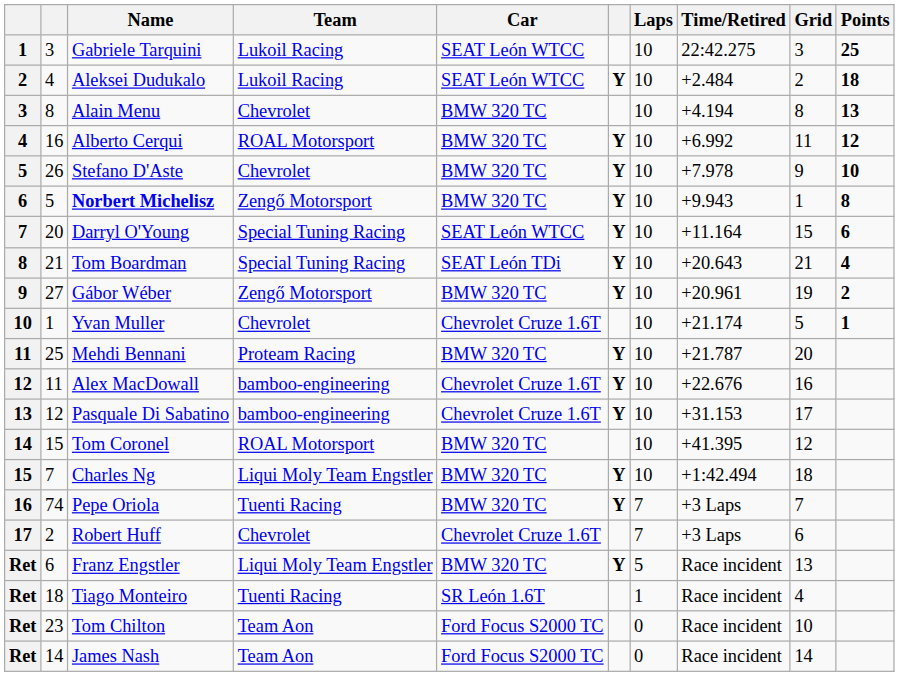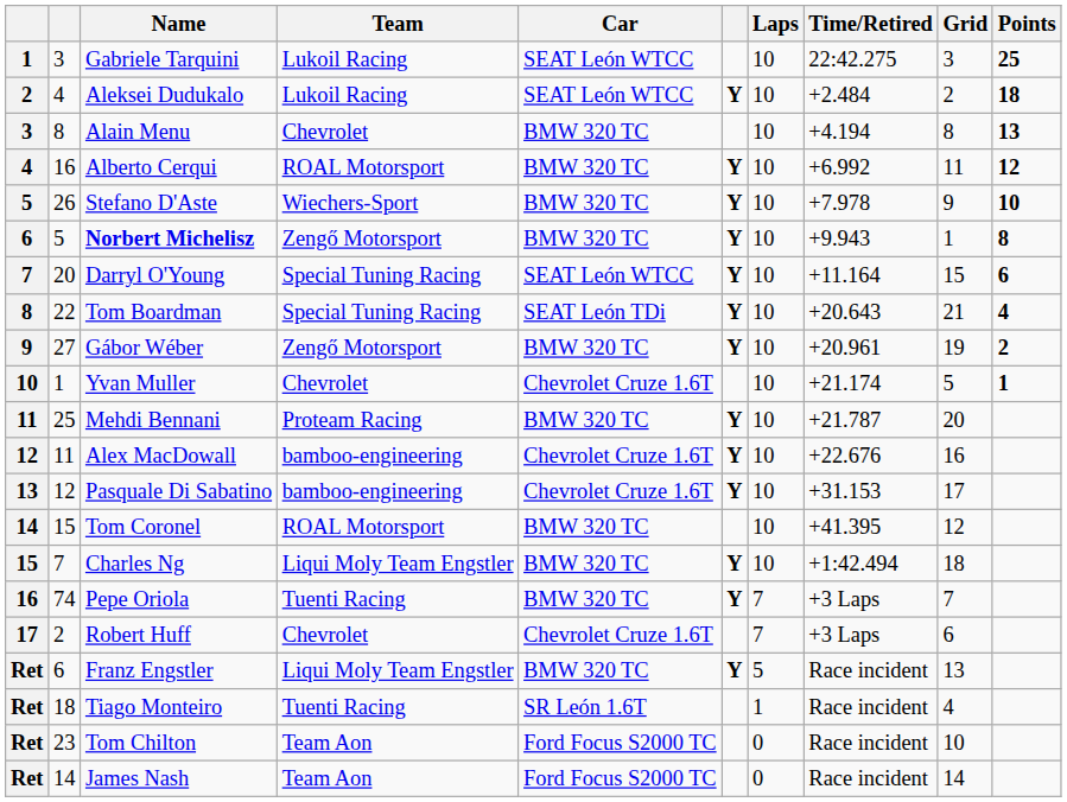Stefano D'Aste | Team: Chevrolet -> Wiechers-Sport
Tom Boardman | column 2: 21 -> 22
